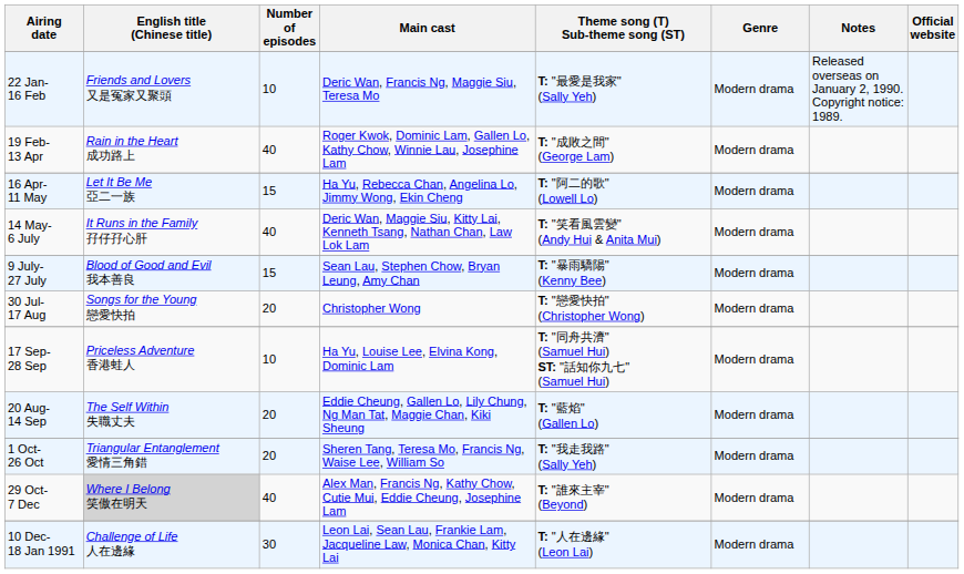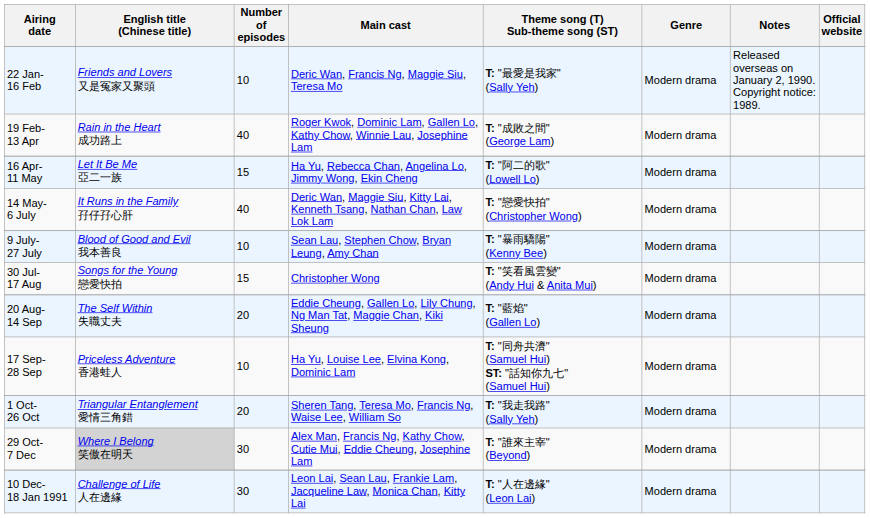14 May- 6 July | Theme song (T) Sub-theme song (ST): T: "笑看風雲變" (Andy Hui & Anita Mui) -> T: "戀愛快拍" (Christopher Wong)
9 July- 27 July | Number of episodes: 15 -> 10
30 Jul- 17 Aug | Number of episodes: 20 -> 15
30 Jul- 17 Aug | Theme song (T) Sub-theme song (ST): T: "戀愛快拍" (Christopher Wong) -> T: "笑看風雲變" (Andy Hui & Anita Mui)
rows swapped: 20 Aug- 14 Sep <-> 17 Sep- 28 Sep
29 Oct- 7 Dec | Number of episodes: 40 -> 30
